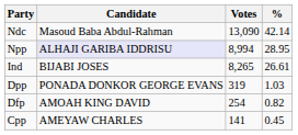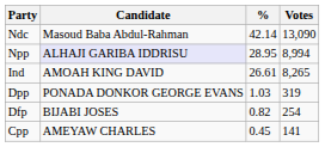columns swapped: Votes <-> %
Ind | Candidate: BIJABI JOSES -> AMOAH KING DAVID
Dfp | Candidate: AMOAH KING DAVID -> BIJABI JOSES
